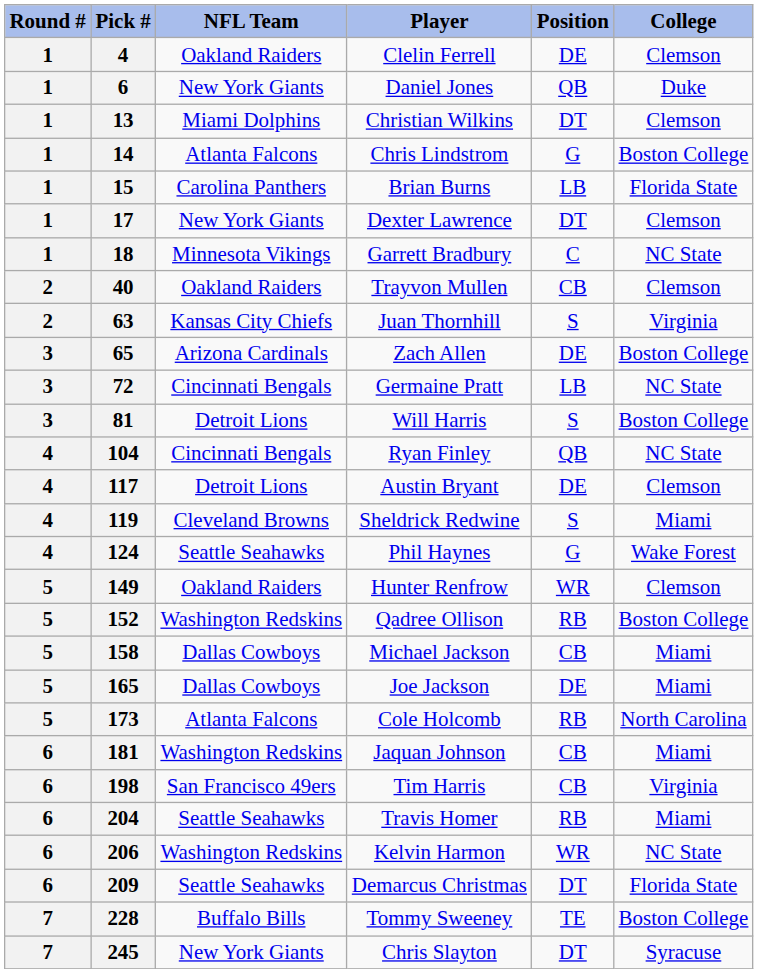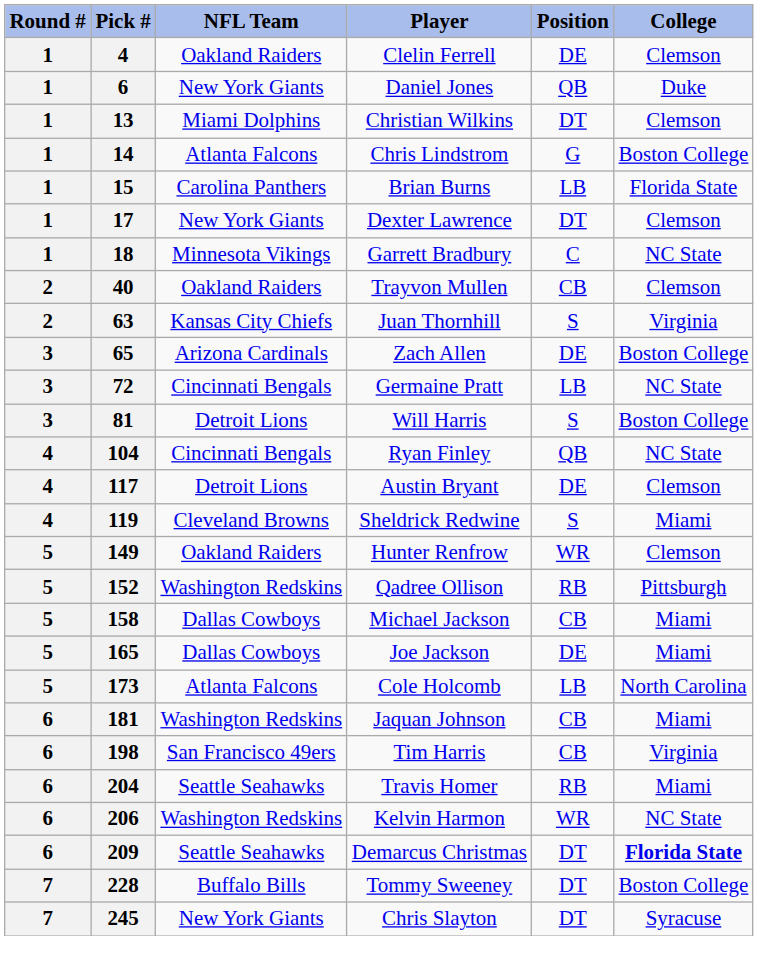- row: 4 | 124 | Seattle Seahawks | Phil Haynes | G | Wake Forest
Qadree Ollison | College: Boston College -> Pittsburgh
Cole Holcomb | Position: RB -> LB
Demarcus Christmas | College: normal -> bold
Tommy Sweeney | Position: TE -> DT
